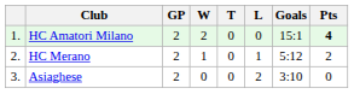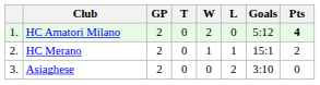columns swapped: W <-> T
HC Amatori Milano | Goals: 15:1 -> 5:12
HC Merano | Goals: 5:12 -> 15:1
